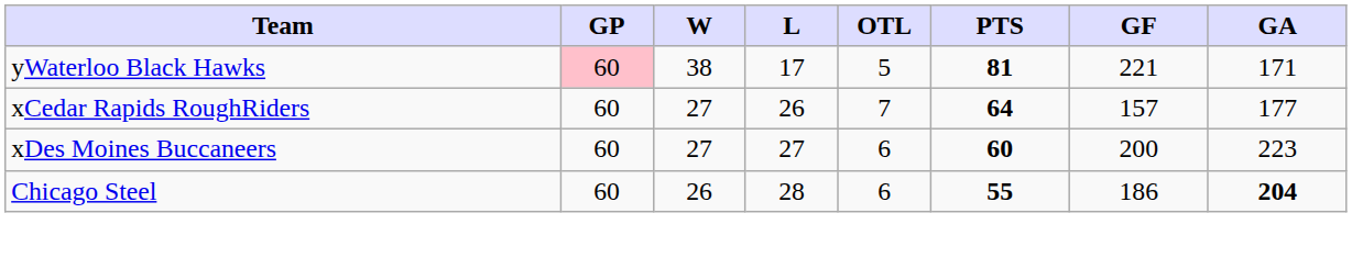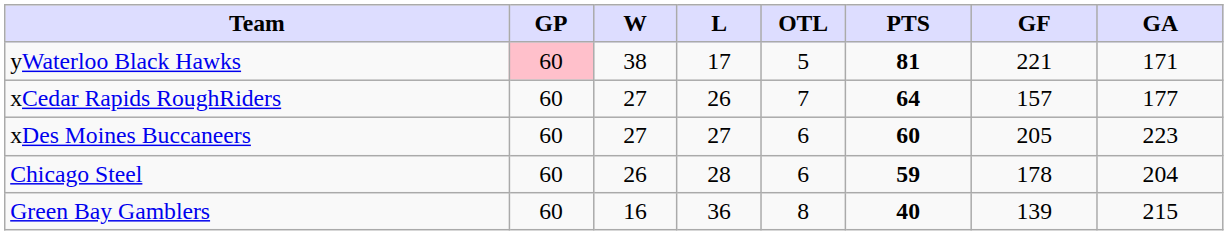xDes Moines Buccaneers | GF: 200 -> 205
Chicago Steel | PTS: 55 -> 59
Chicago Steel | GF: 186 -> 178
Chicago Steel | GA: bold -> normal
+ row: Green Bay Gamblers | 60 | 16 | 36 | 8 | 40 | 139 | 215
